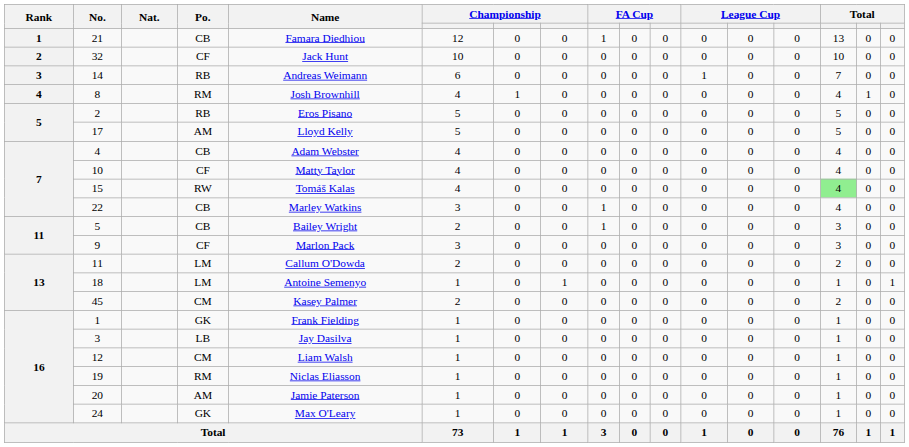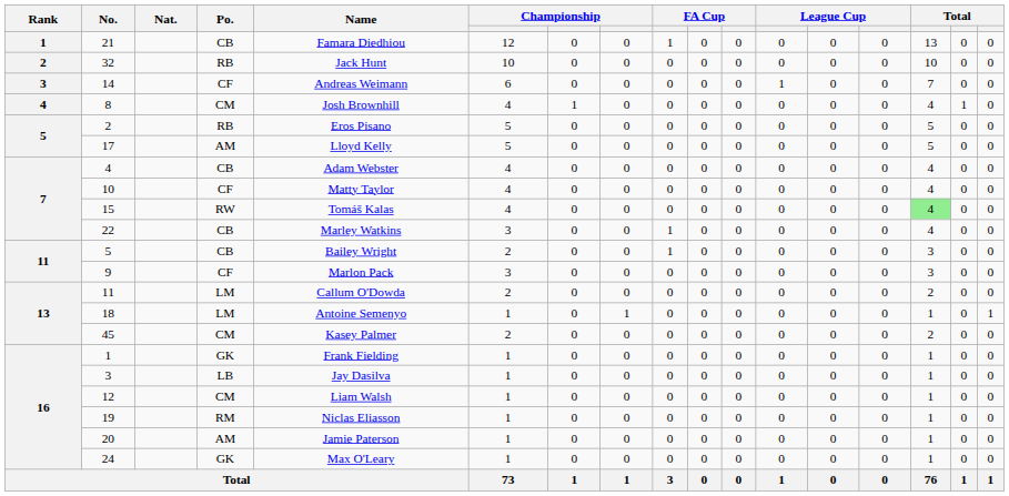32 | Po.: CF -> RB
14 | Po.: RB -> CF
8 | Po.: RM -> CM
